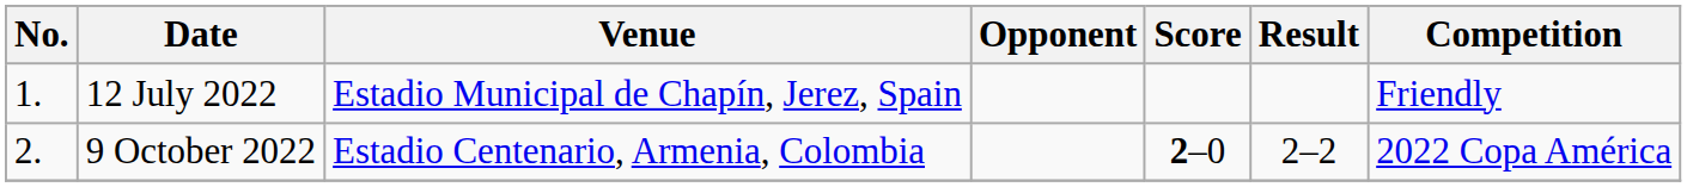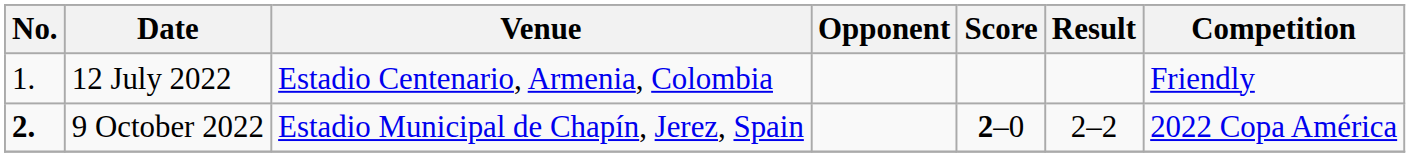12 July 2022 | Venue: Estadio Municipal de Chapín, Jerez, Spain -> Estadio Centenario, Armenia, Colombia
9 October 2022 | No.: normal -> bold
9 October 2022 | Venue: Estadio Centenario, Armenia, Colombia -> Estadio Municipal de Chapín, Jerez, Spain
